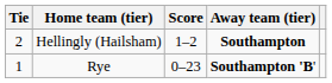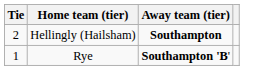- column: Score | 1–2 | 0–23
